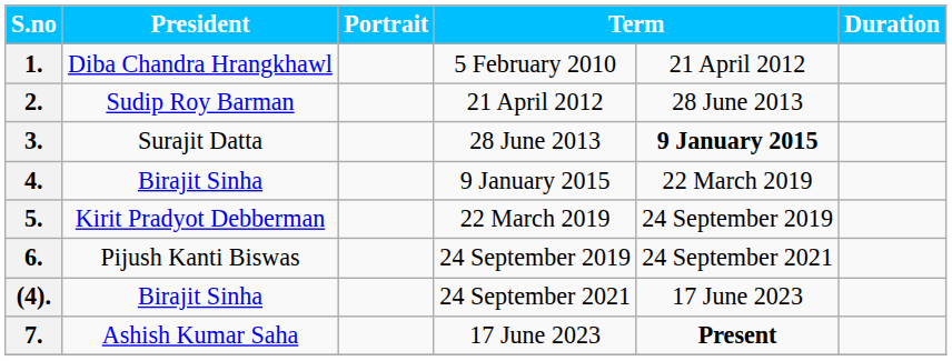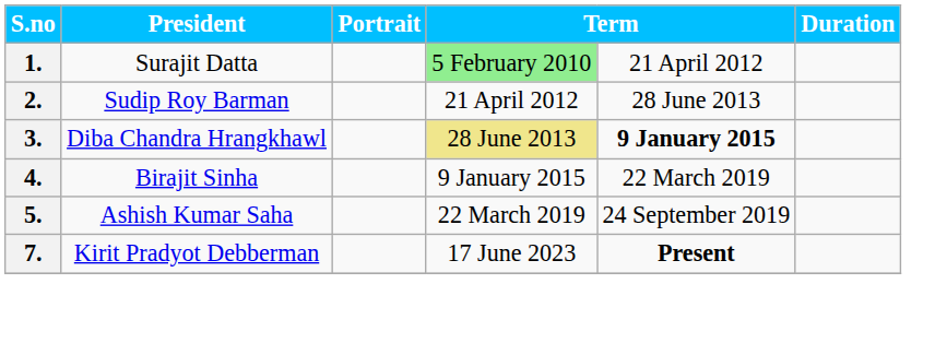1. | President: Diba Chandra Hrangkhawl -> Surajit Datta
1. | column 4: no background -> lightgreen background
3. | President: Surajit Datta -> Diba Chandra Hrangkhawl
3. | column 4: no background -> khaki background
5. | President: Kirit Pradyot Debberman -> Ashish Kumar Saha
- row: 6. | Pijush Kanti Biswas | 24 September 2019 | 24 September 2021
- row: (4). | Birajit Sinha | 24 September 2021 | 17 June 2023
7. | President: Ashish Kumar Saha -> Kirit Pradyot Debberman
